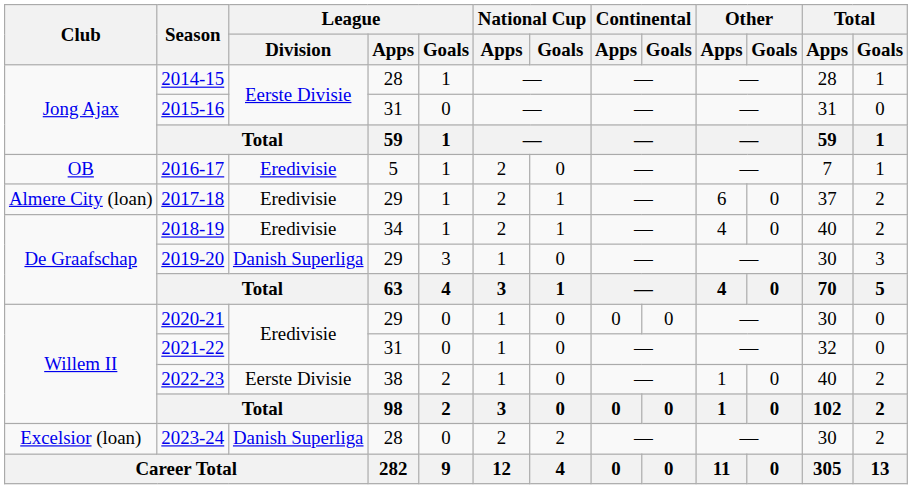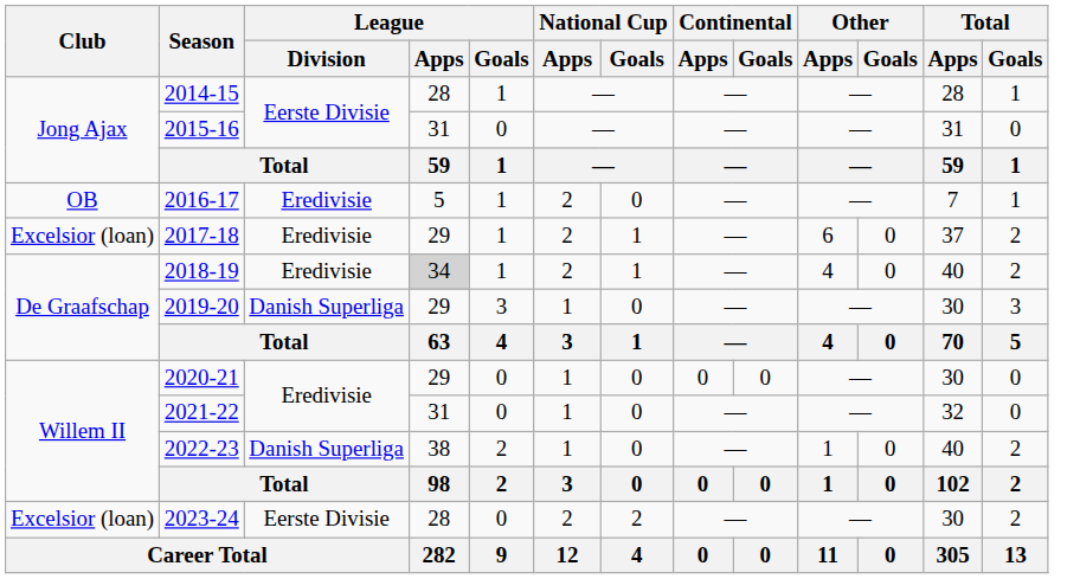2017-18 | Club: Almere City (loan) -> Excelsior (loan)
2018-19 | League / Apps: no background -> lightgrey background
2022-23 | League / Division: Eerste Divisie -> Danish Superliga
2023-24 | League / Division: Danish Superliga -> Eerste Divisie
